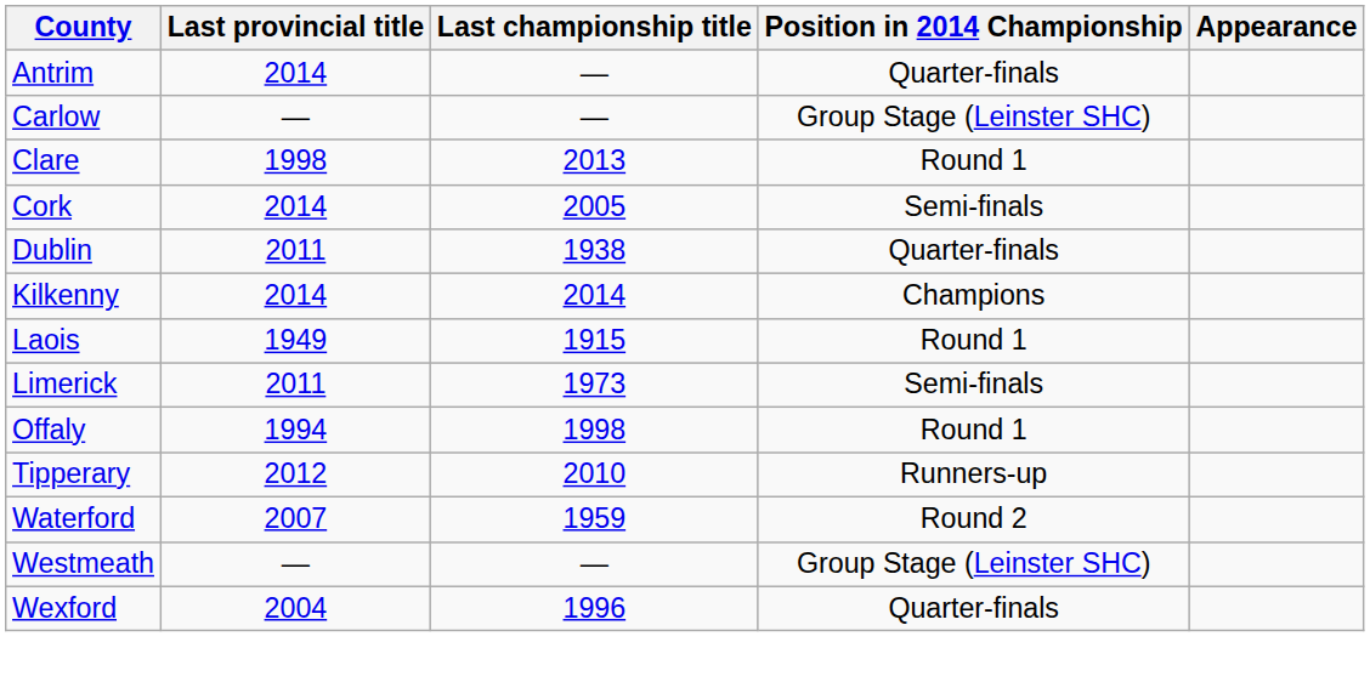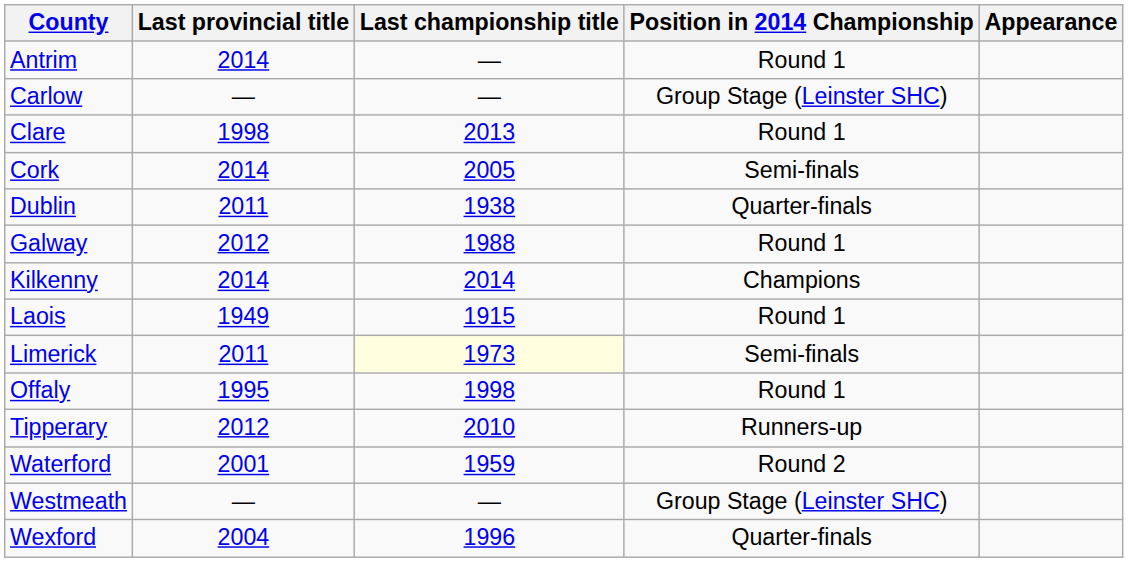Antrim | Position in 2014 Championship: Quarter-finals -> Round 1
+ row: Galway | 2012 | 1988 | Round 1
Limerick | Last championship title: no background -> lightyellow background
Offaly | Last provincial title: 1994 -> 1995
Waterford | Last provincial title: 2007 -> 2001
